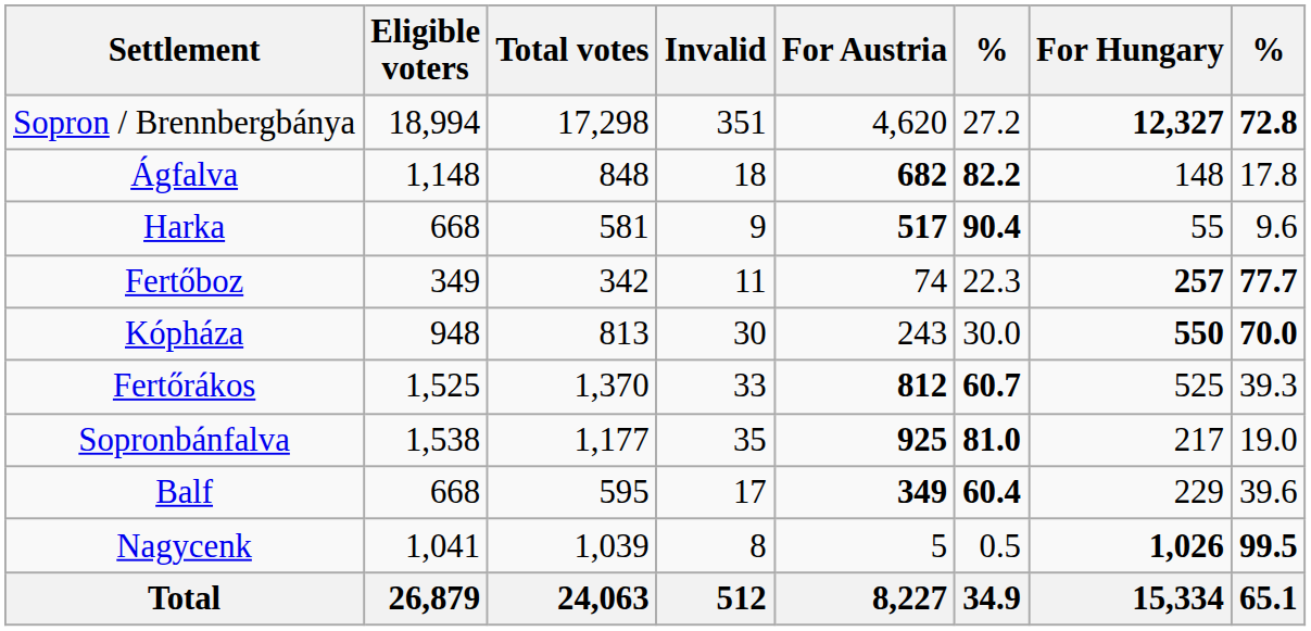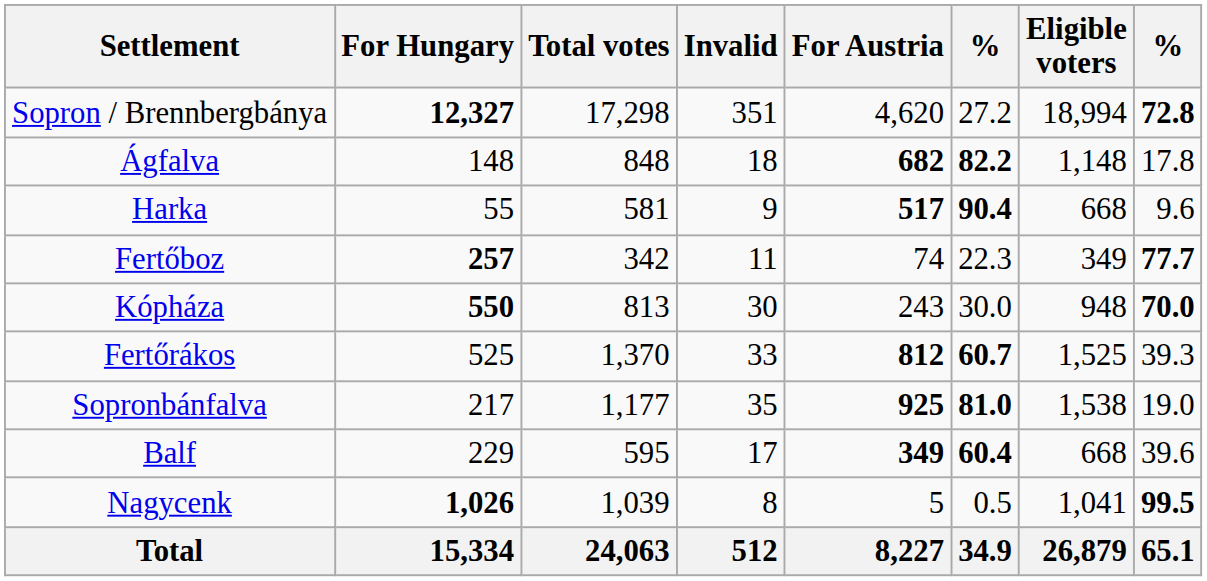columns swapped: Eligible voters <-> For Hungary
